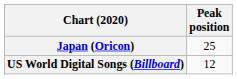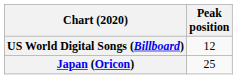rows swapped: Japan (Oricon) <-> US World Digital Songs (Billboard)
